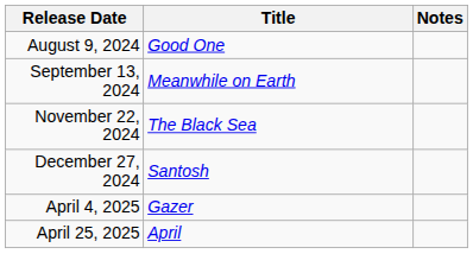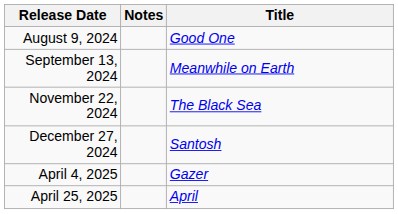columns swapped: Title <-> Notes
